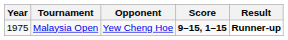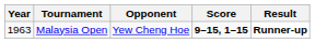Malaysia Open | Year: 1975 -> 1963
